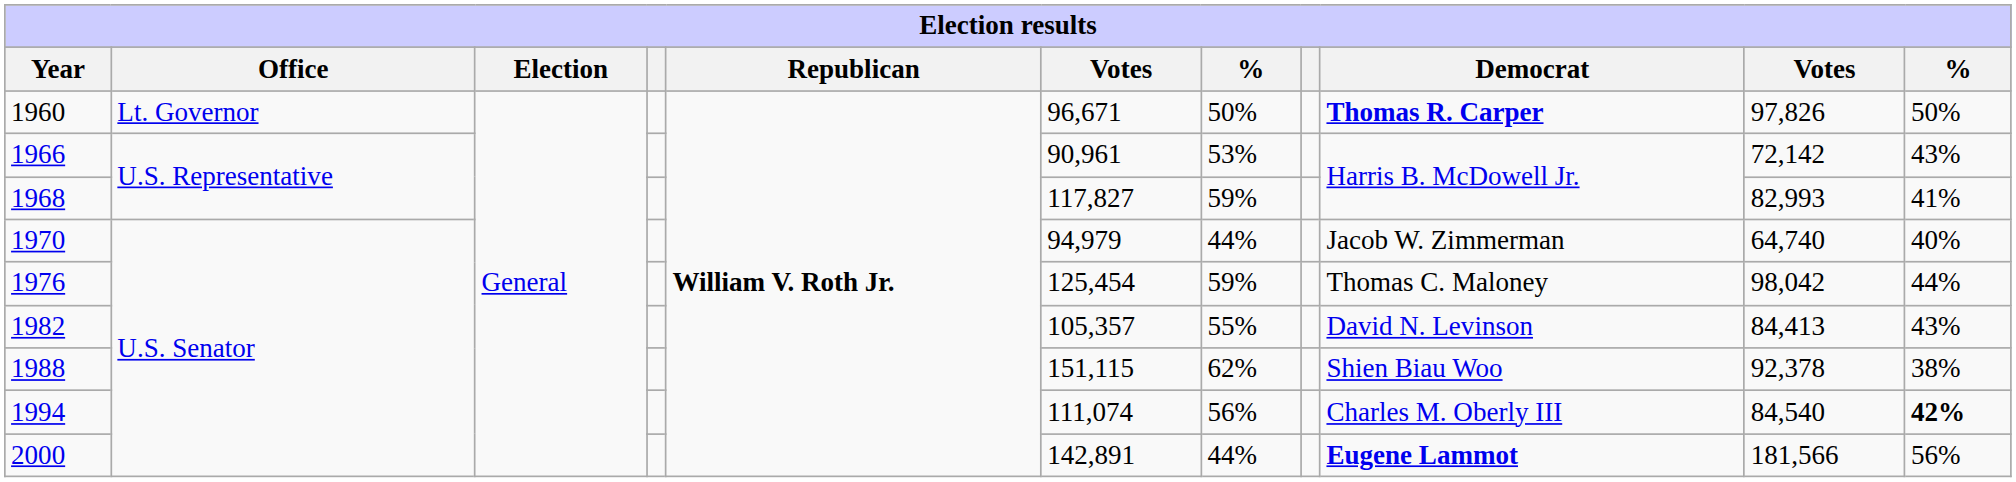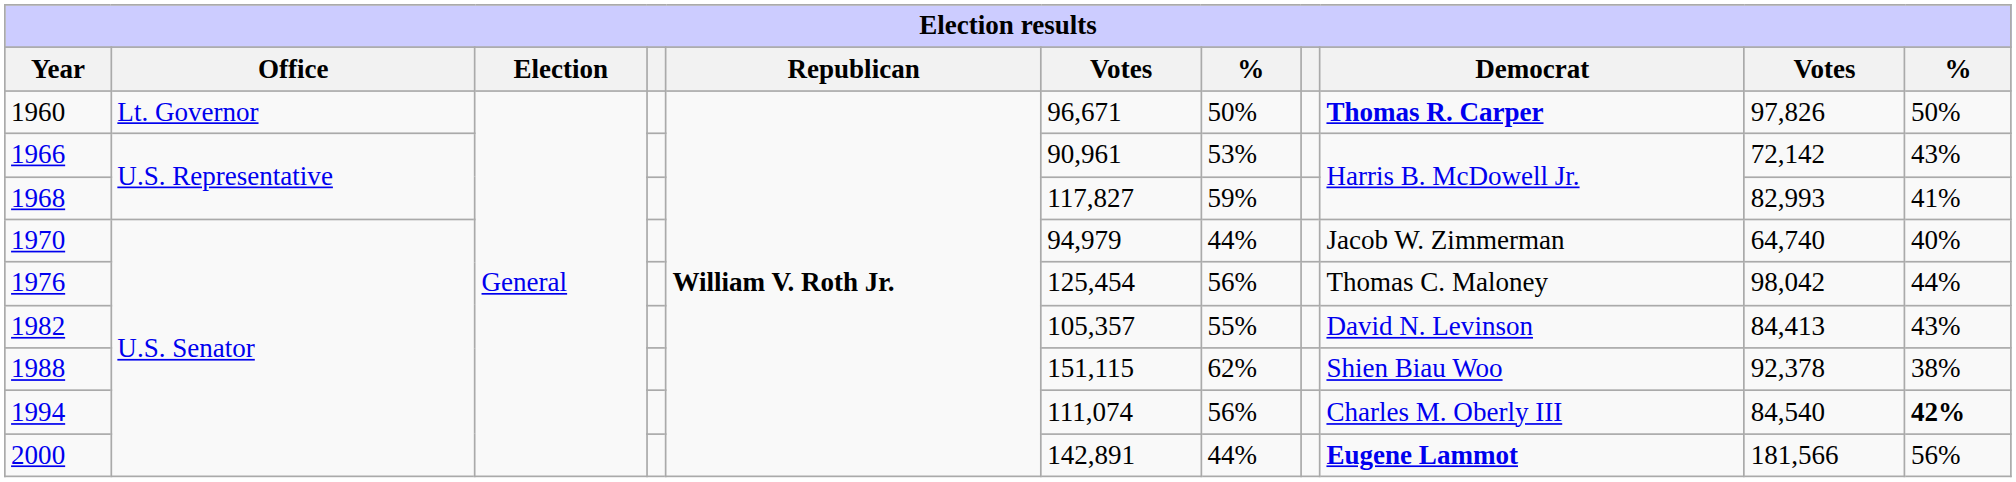1976 | column 7: 59% -> 56%
